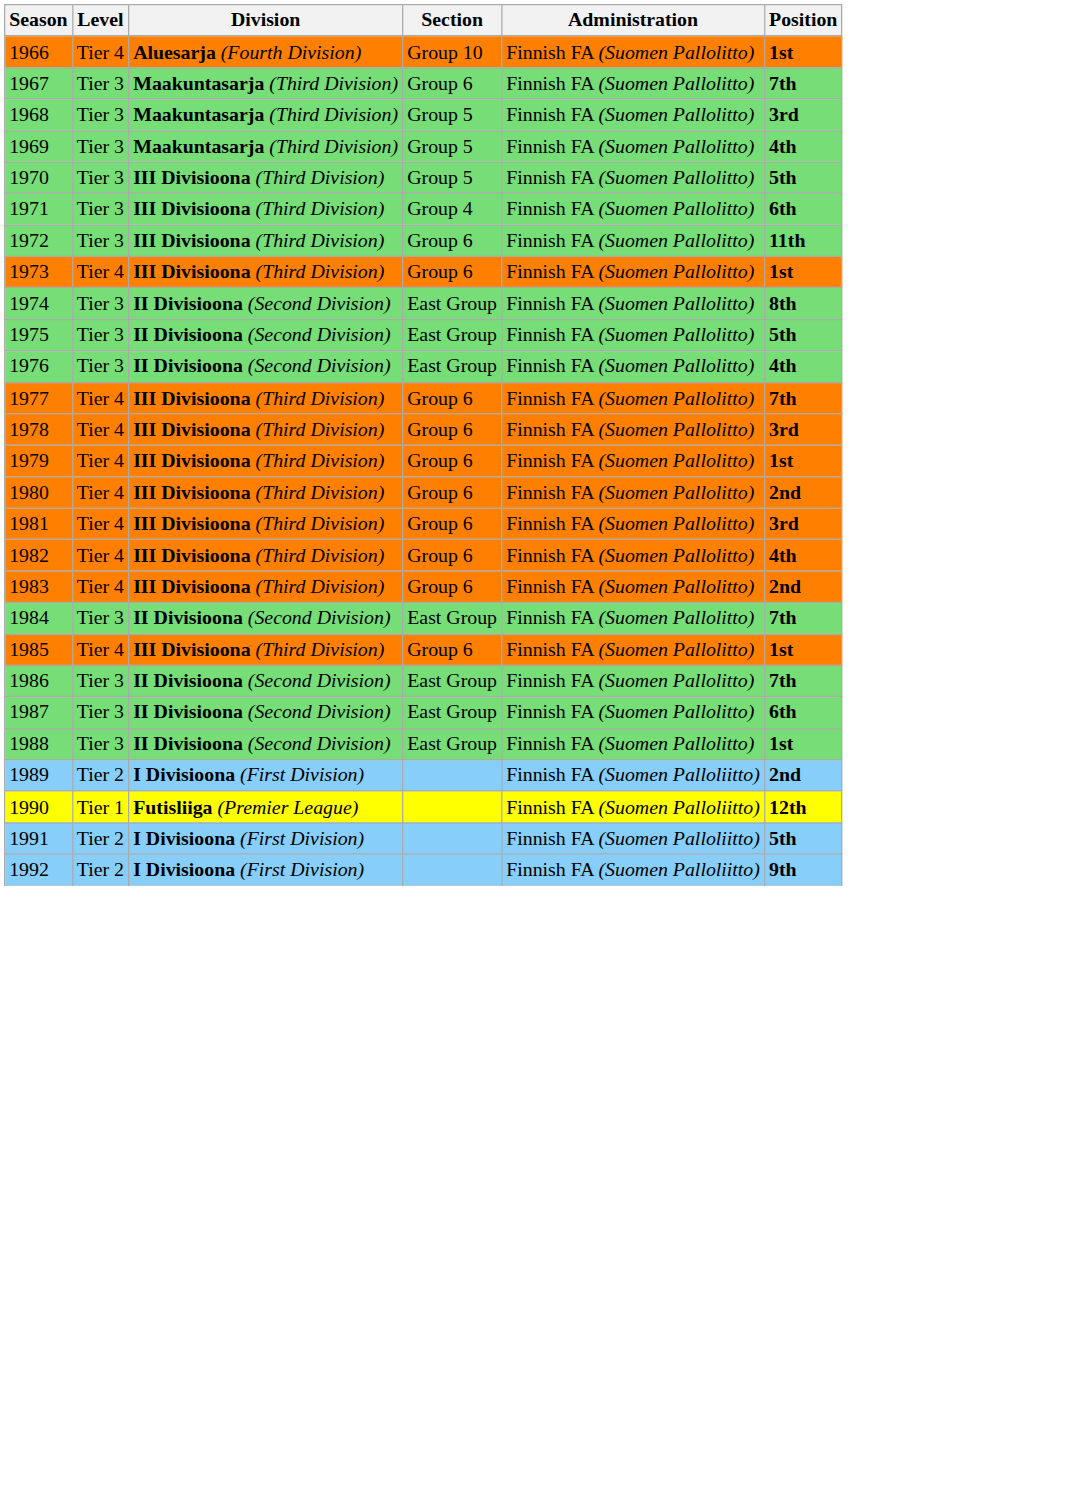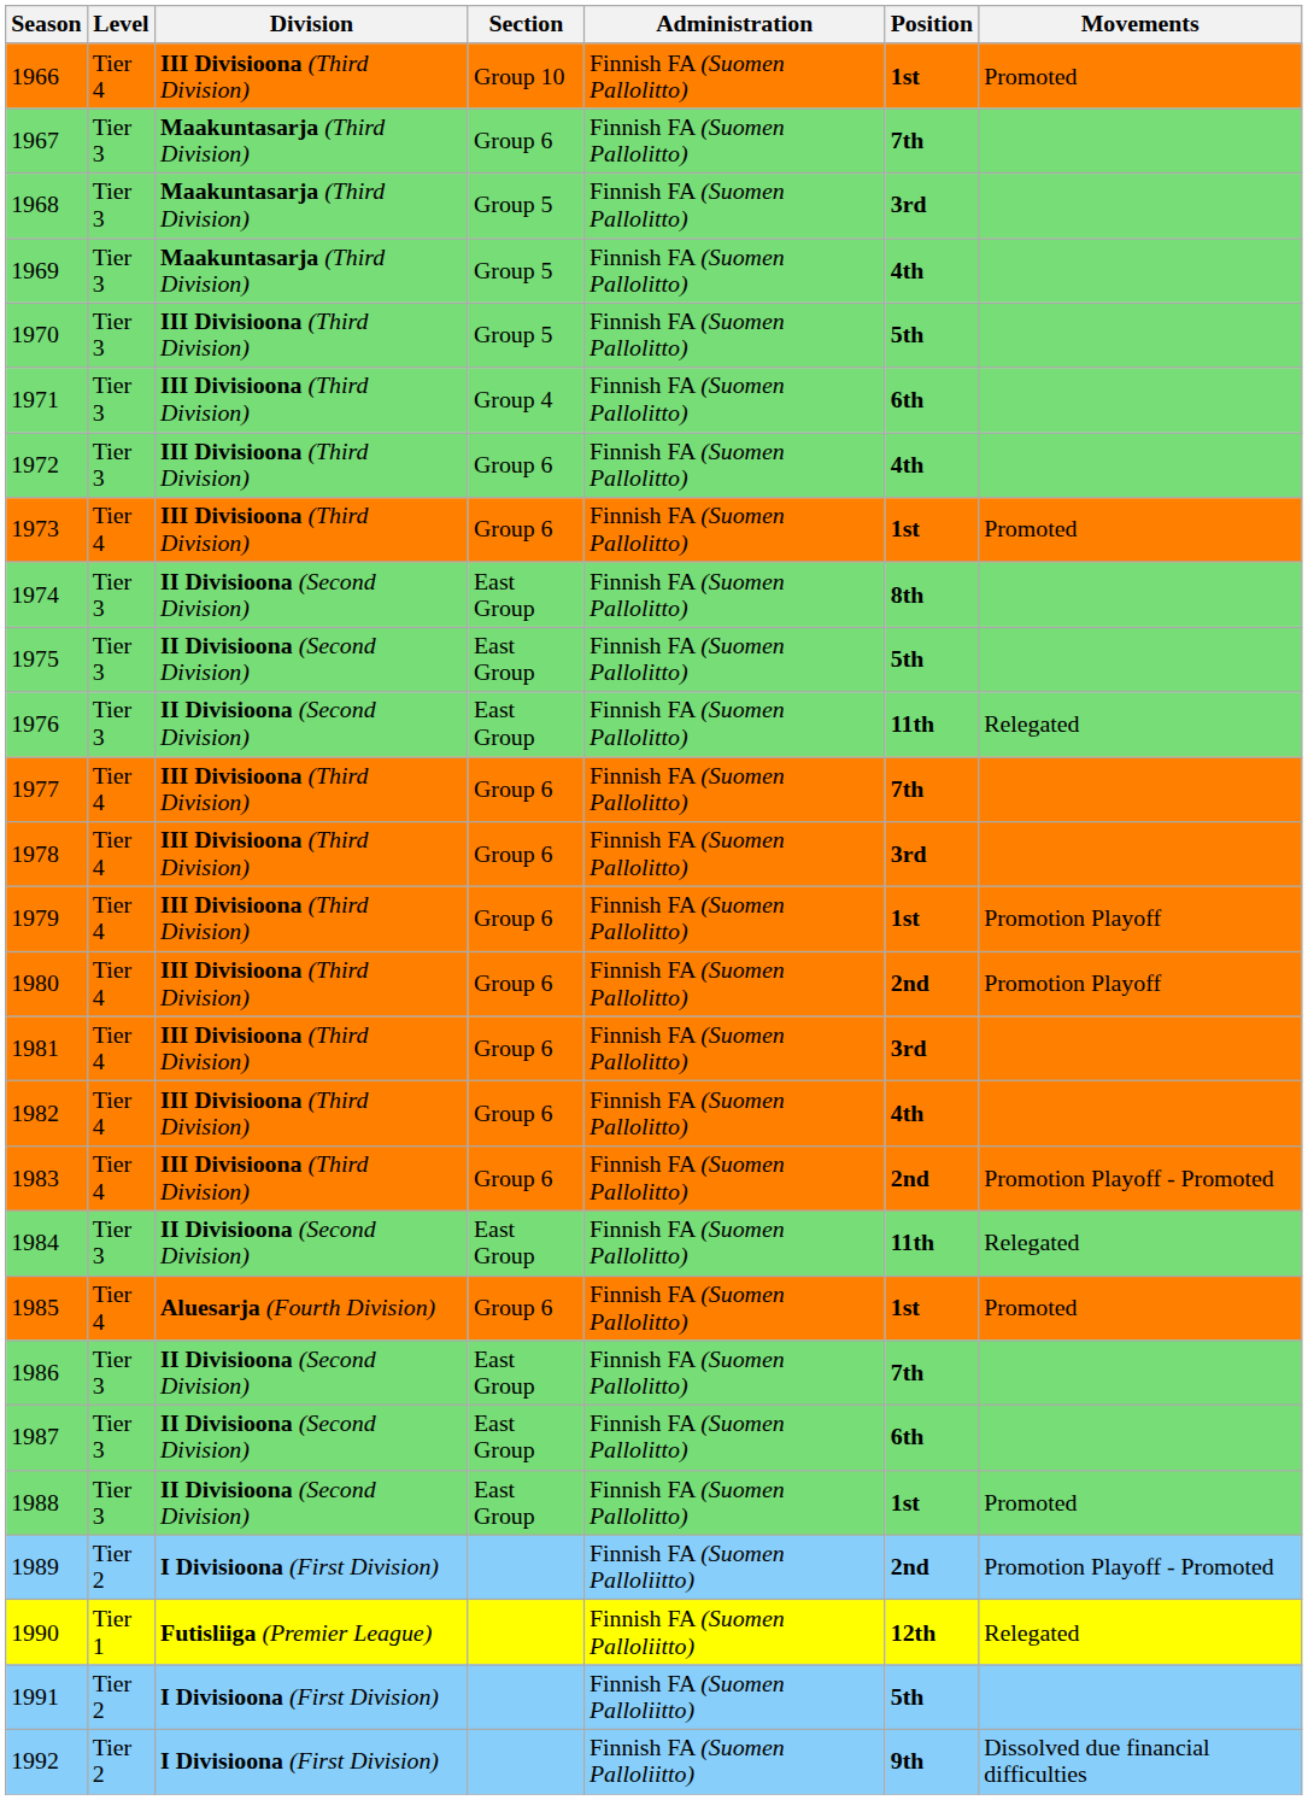+ column: Movements | Promoted | Promoted | Relegated | Promotion Playoff | Promotion Playoff | Promotion Playoff - Promoted | Relegated | Promoted | Promoted | Promotion Playoff - Promoted | Relegated | Dissolved due financial difficulties
1966 | Division: Aluesarja (Fourth Division) -> III Divisioona (Third Division)
1972 | Position: 11th -> 4th
1976 | Position: 4th -> 11th
1984 | Position: 7th -> 11th
1985 | Division: III Divisioona (Third Division) -> Aluesarja (Fourth Division)
